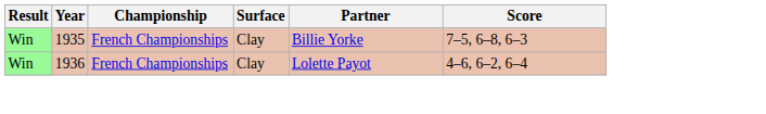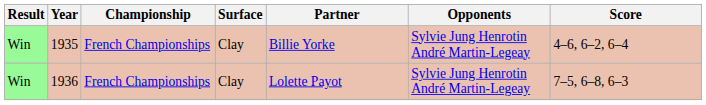+ column: Opponents | Sylvie Jung Henrotin André Martin-Legeay | Sylvie Jung Henrotin André Martin-Legeay
1935 | Score: 7–5, 6–8, 6–3 -> 4–6, 6–2, 6–4
1936 | Score: 4–6, 6–2, 6–4 -> 7–5, 6–8, 6–3
